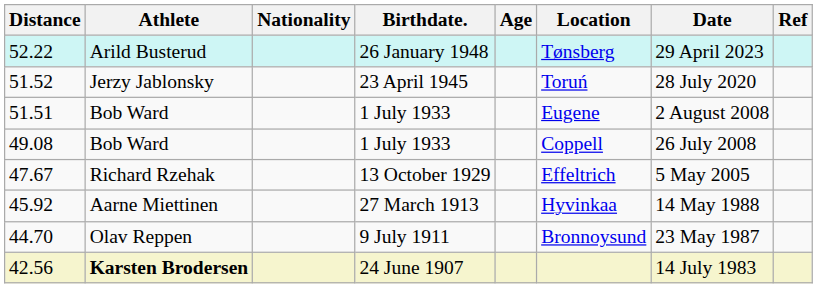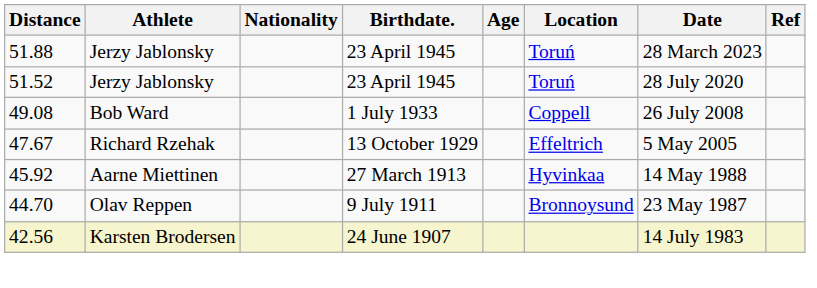- row: 52.22 | Arild Busterud | 26 January 1948 | Tønsberg | 29 April 2023
+ row: 51.88 | Jerzy Jablonsky | 23 April 1945 | Toruń | 28 March 2023
- row: 51.51 | Bob Ward | 1 July 1933 | Eugene | 2 August 2008
42.56 | Athlete: bold -> normal
